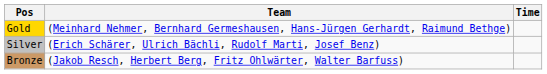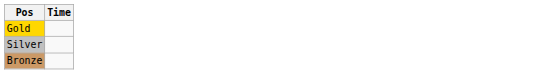- column: Team | (Meinhard Nehmer, Bernhard Germeshausen, Hans-Jürgen Gerhardt, Raimund Bethge) | (Erich Schärer, Ulrich Bächli, Rudolf Marti, Josef Benz) | (Jakob Resch, Herbert Berg, Fritz Ohlwärter, Walter Barfuss)
